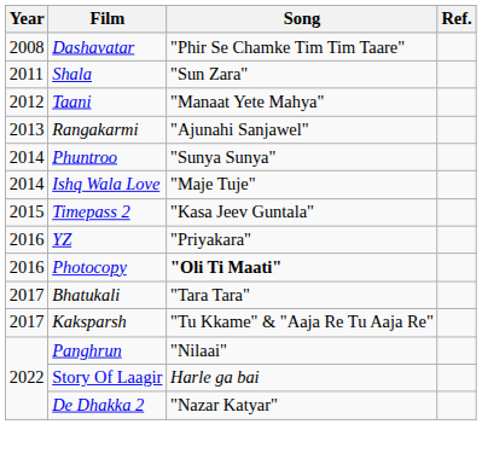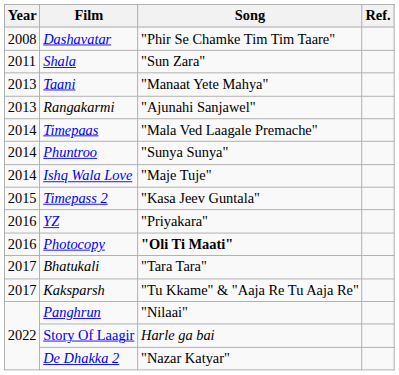Taani | Year: 2012 -> 2013
+ row: 2014 | Timepaas | "Mala Ved Laagale Premache"
